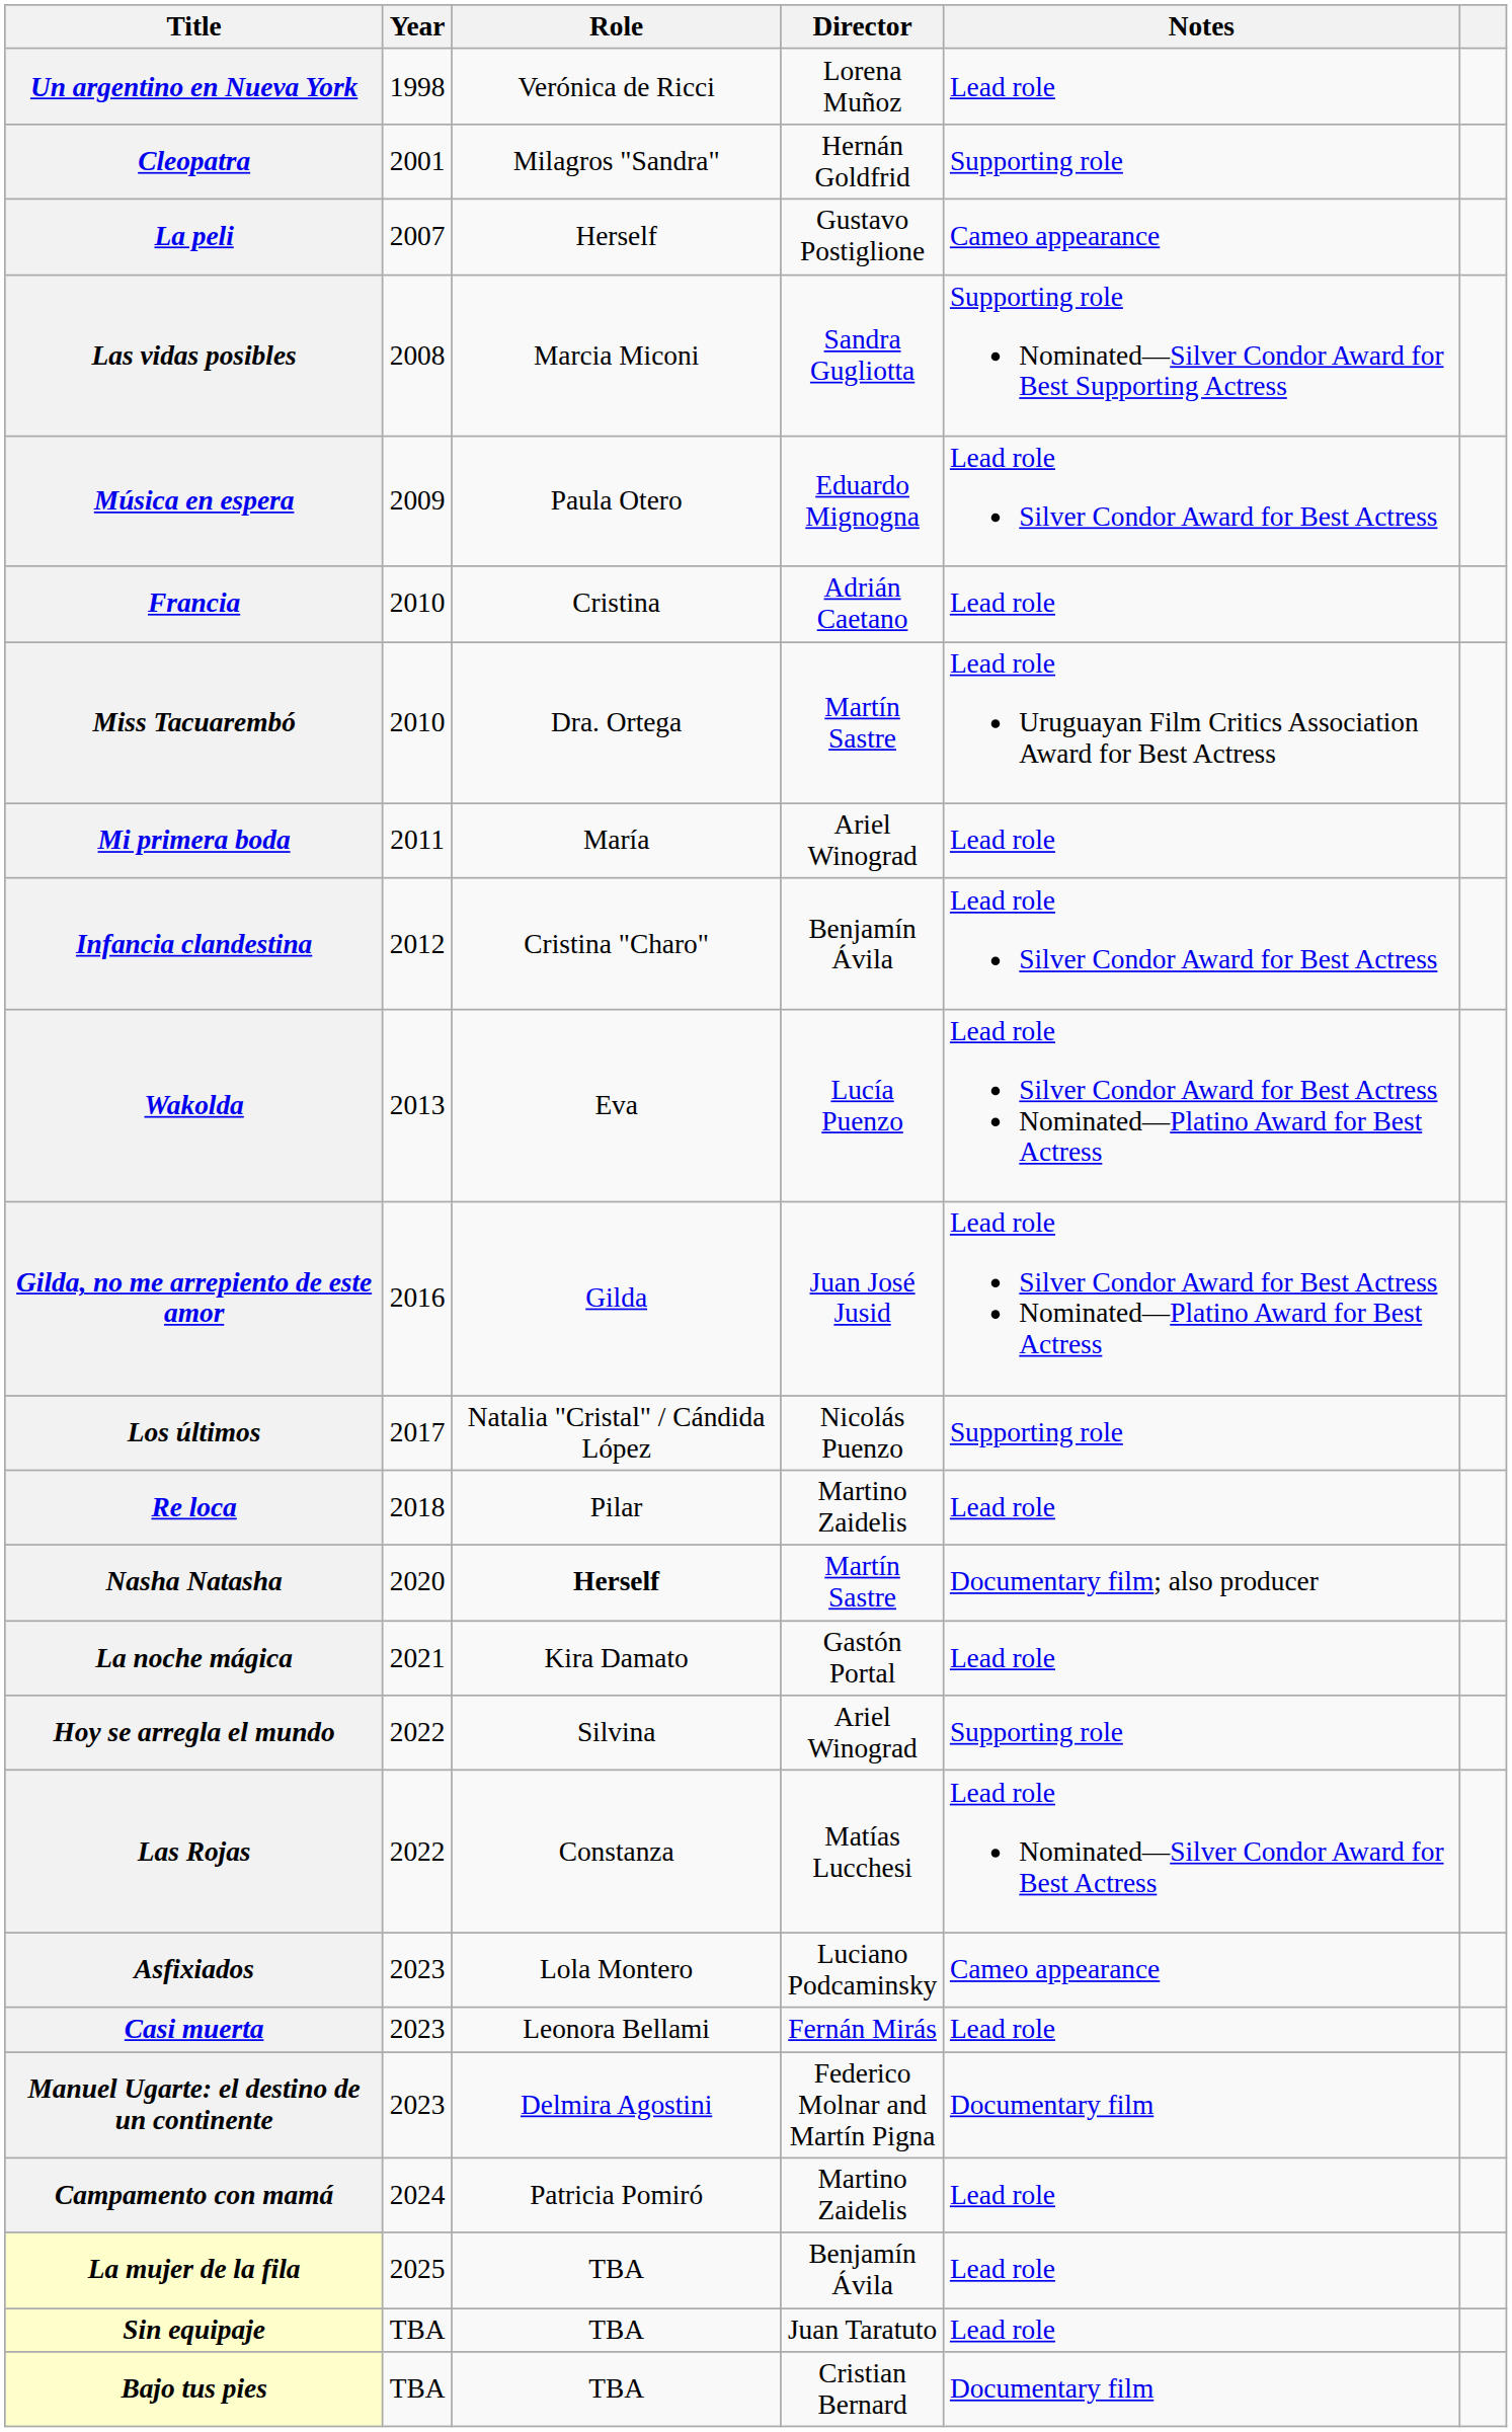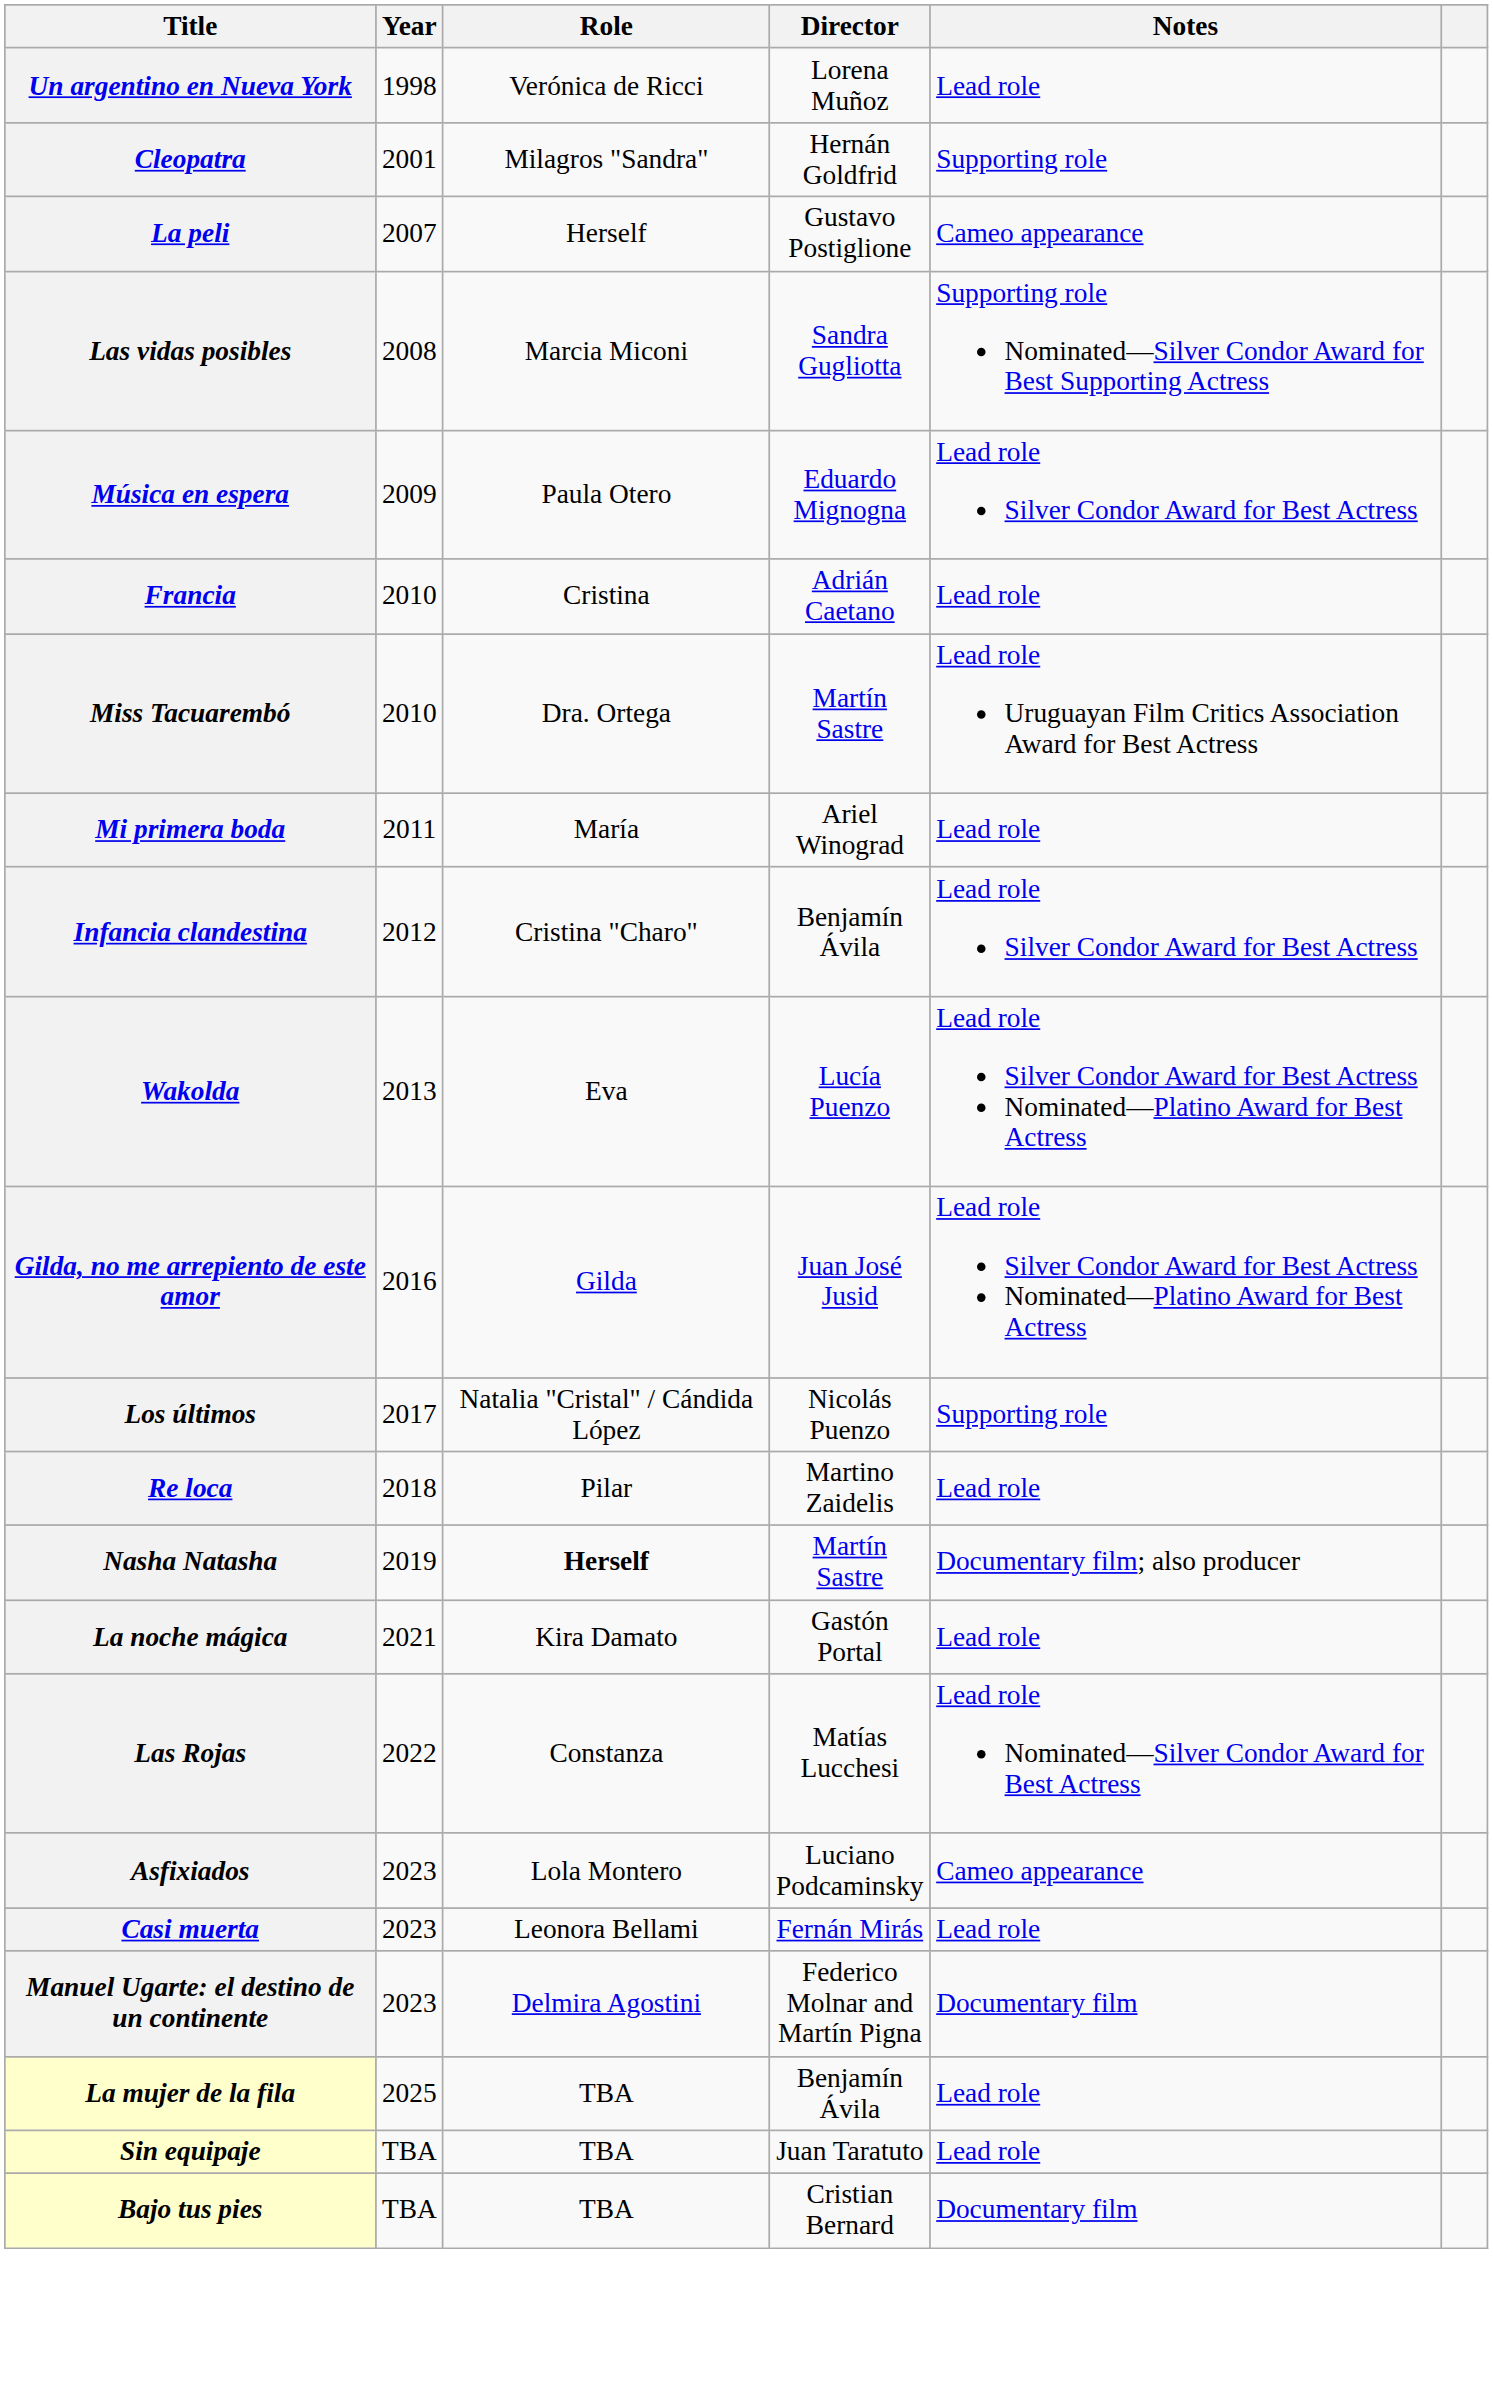Nasha Natasha | Year: 2020 -> 2019
- row: Hoy se arregla el mundo | 2022 | Silvina | Ariel Winograd | Supporting role
- row: Campamento con mamá | 2024 | Patricia Pomiró | Martino Zaidelis | Lead role
